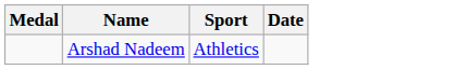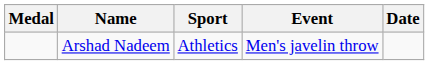+ column: Event | Men's javelin throw
